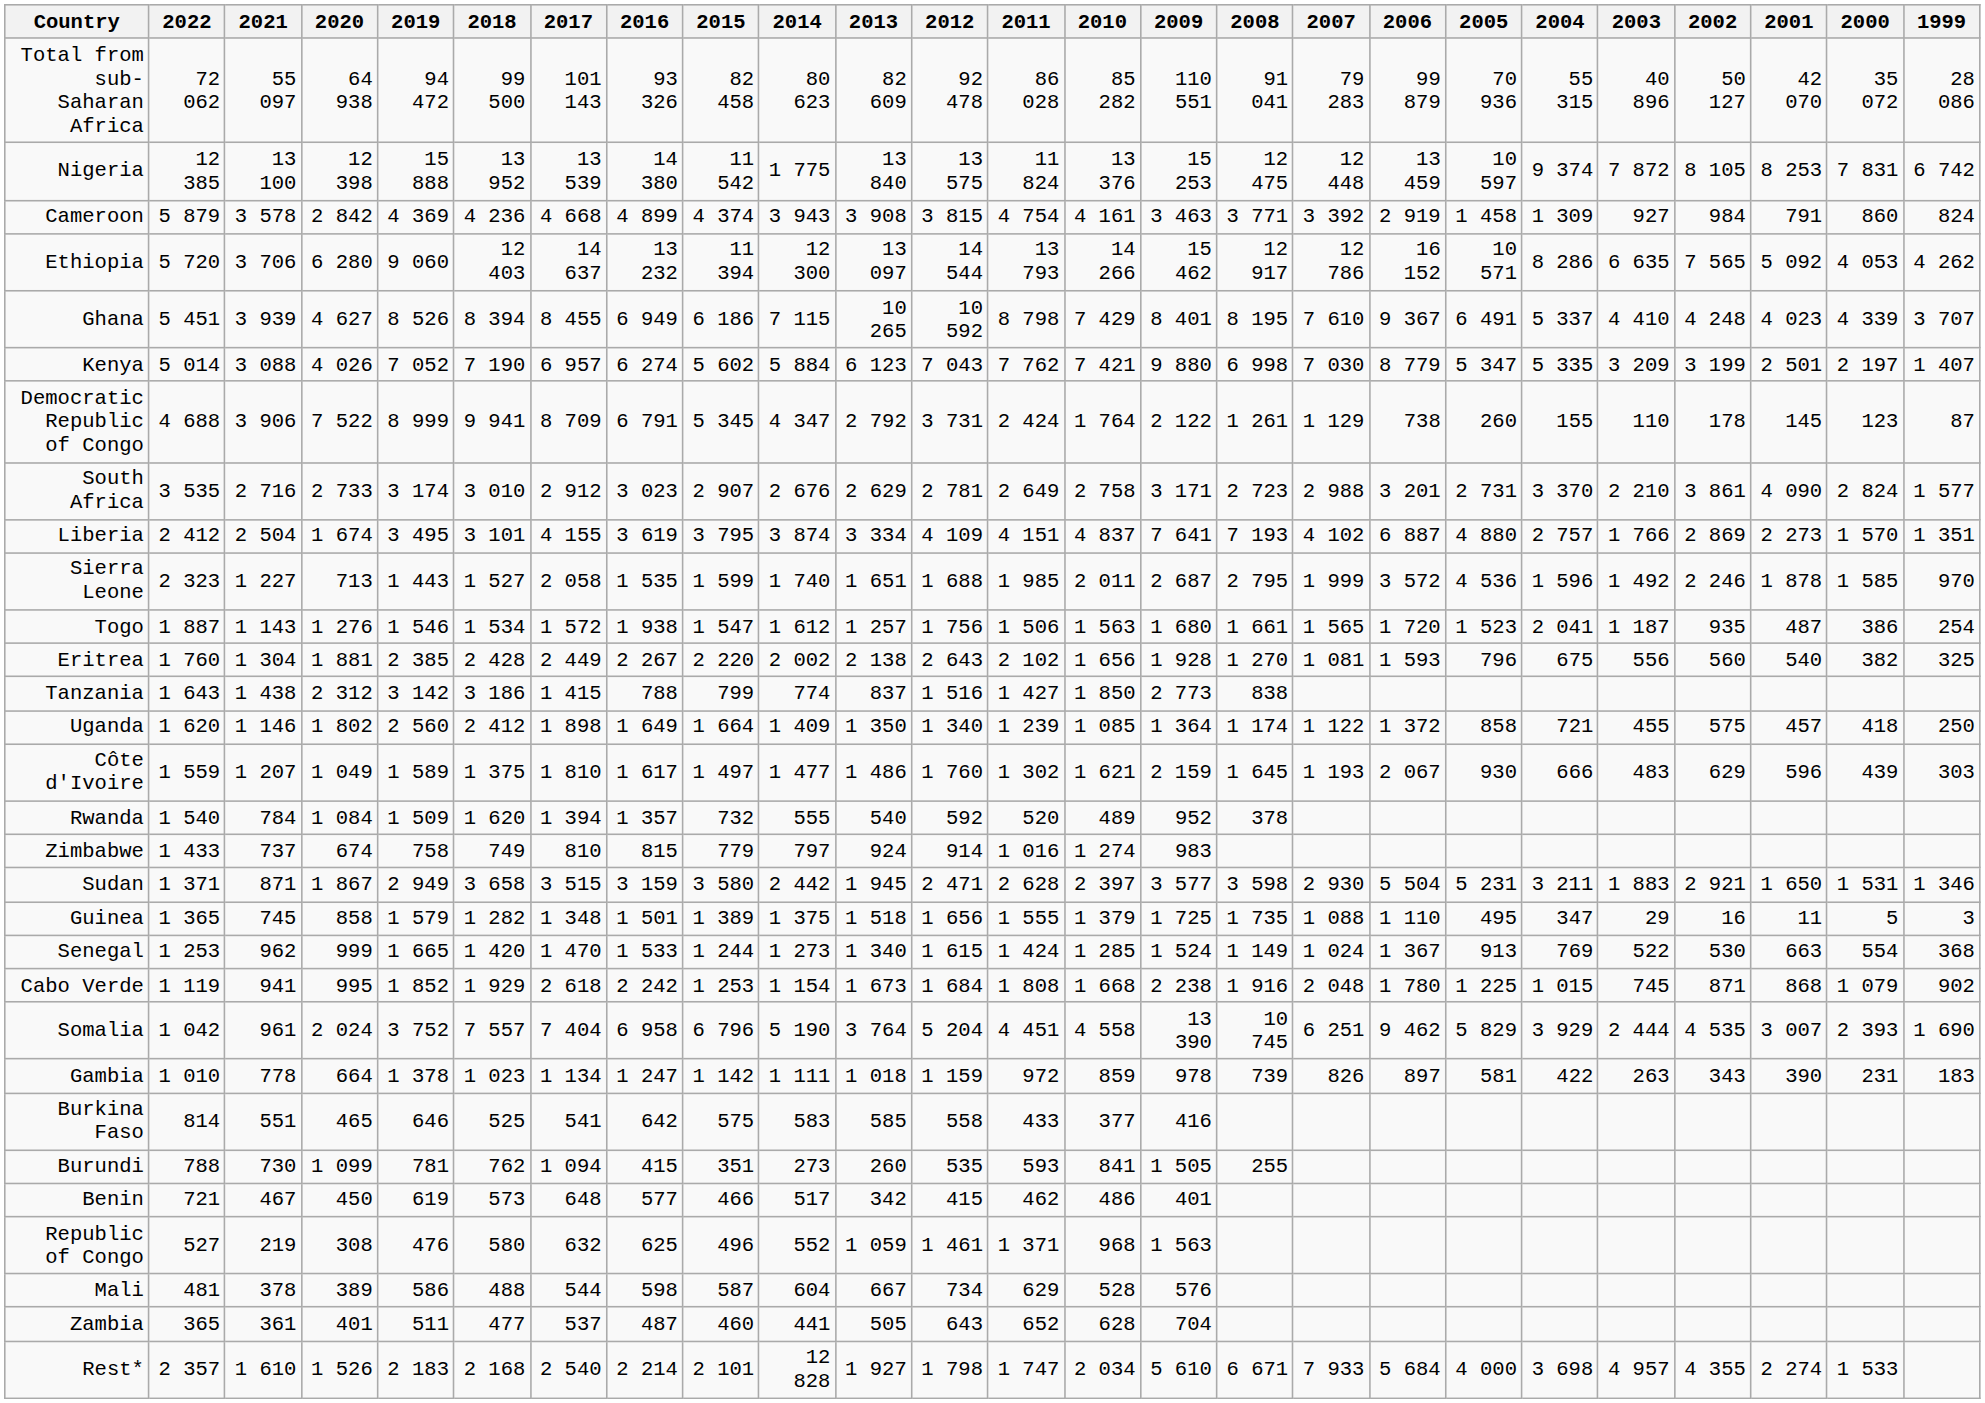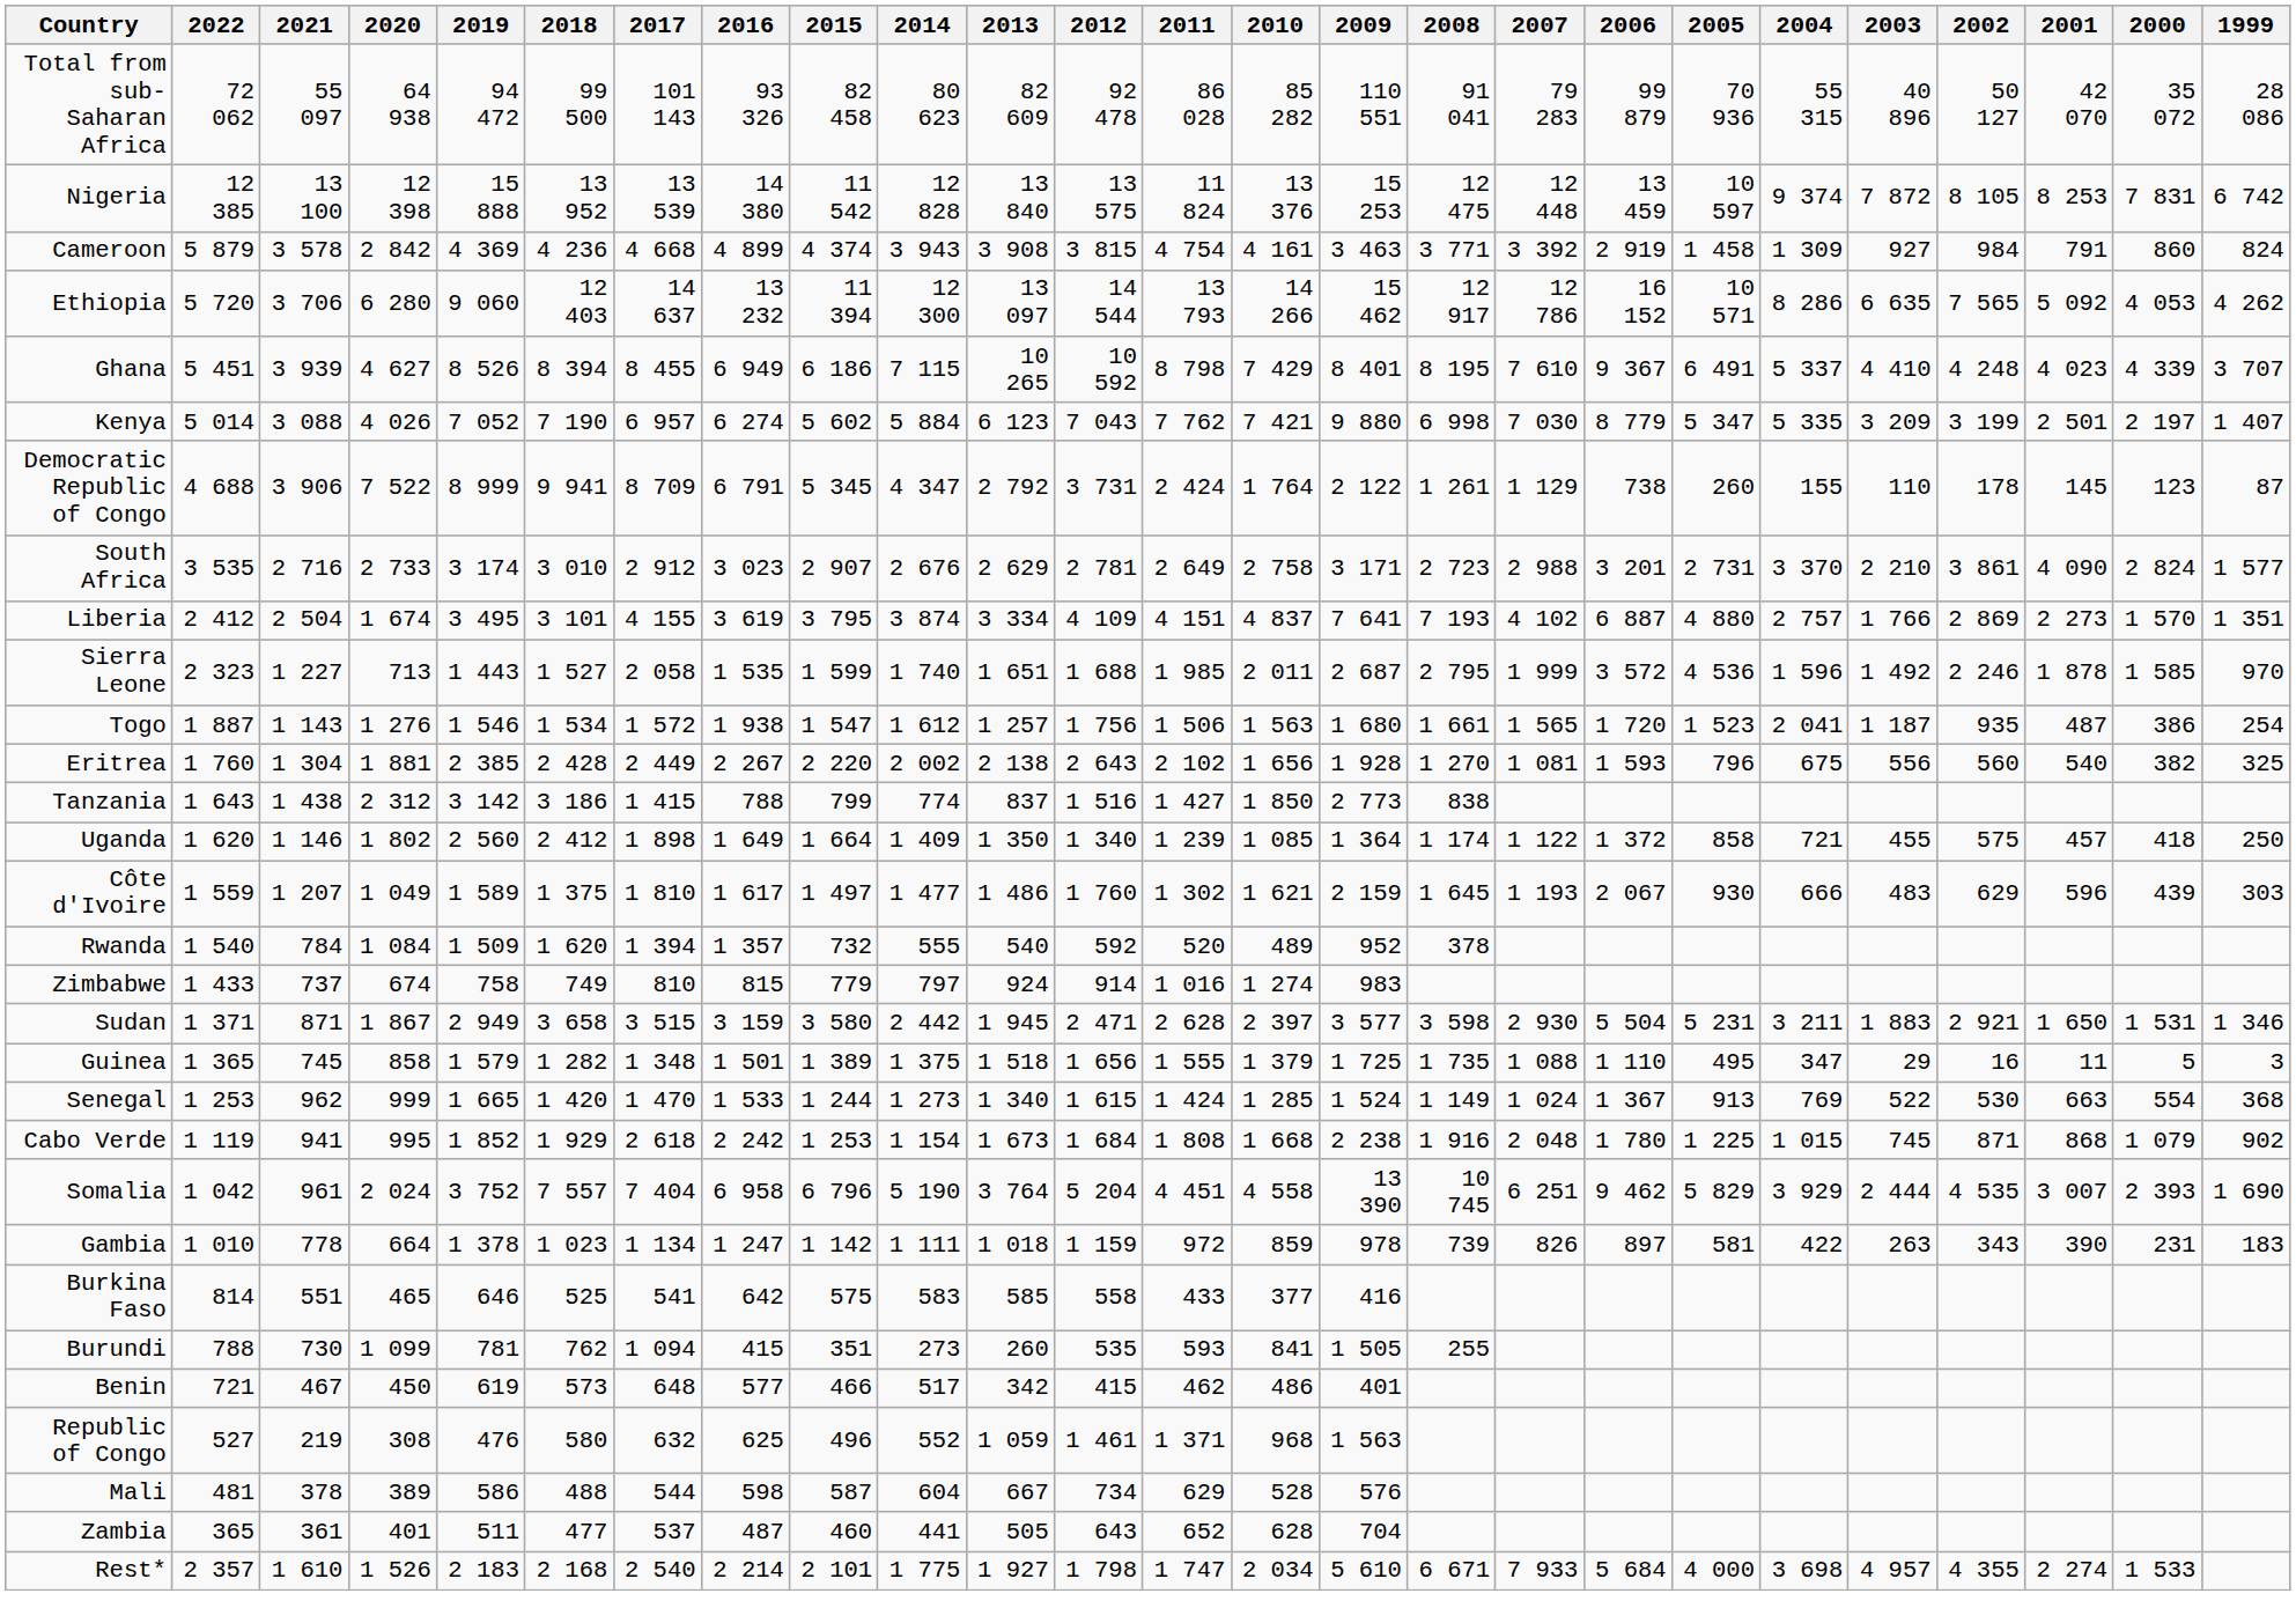Nigeria | 2014: 1 775 -> 12 828
Rest* | 2014: 12 828 -> 1 775
